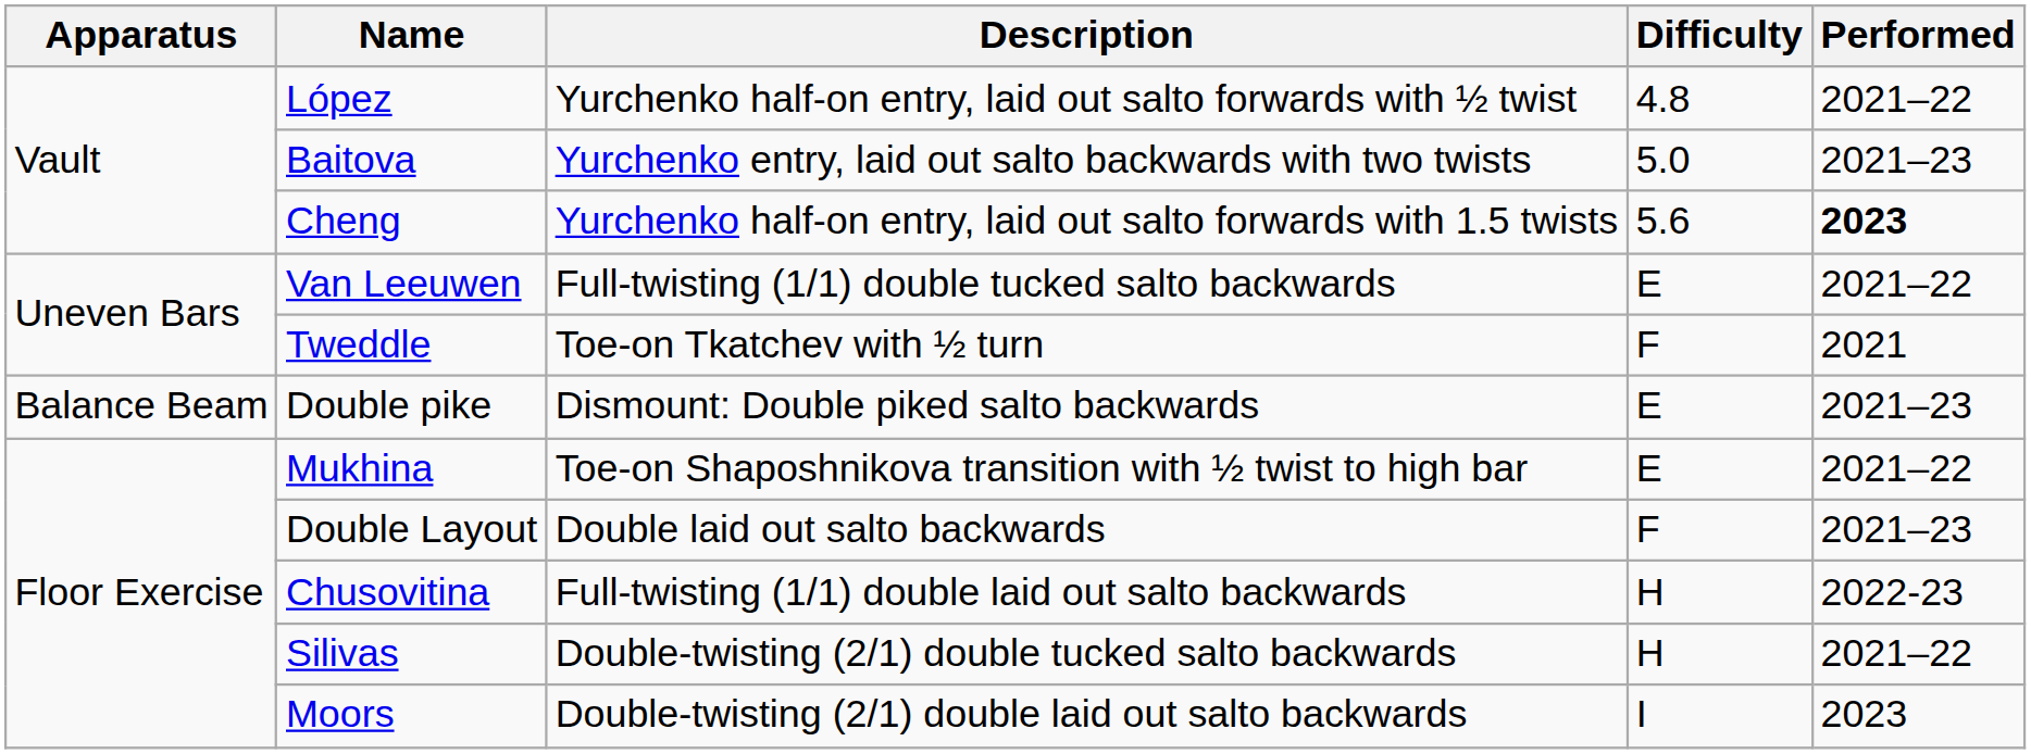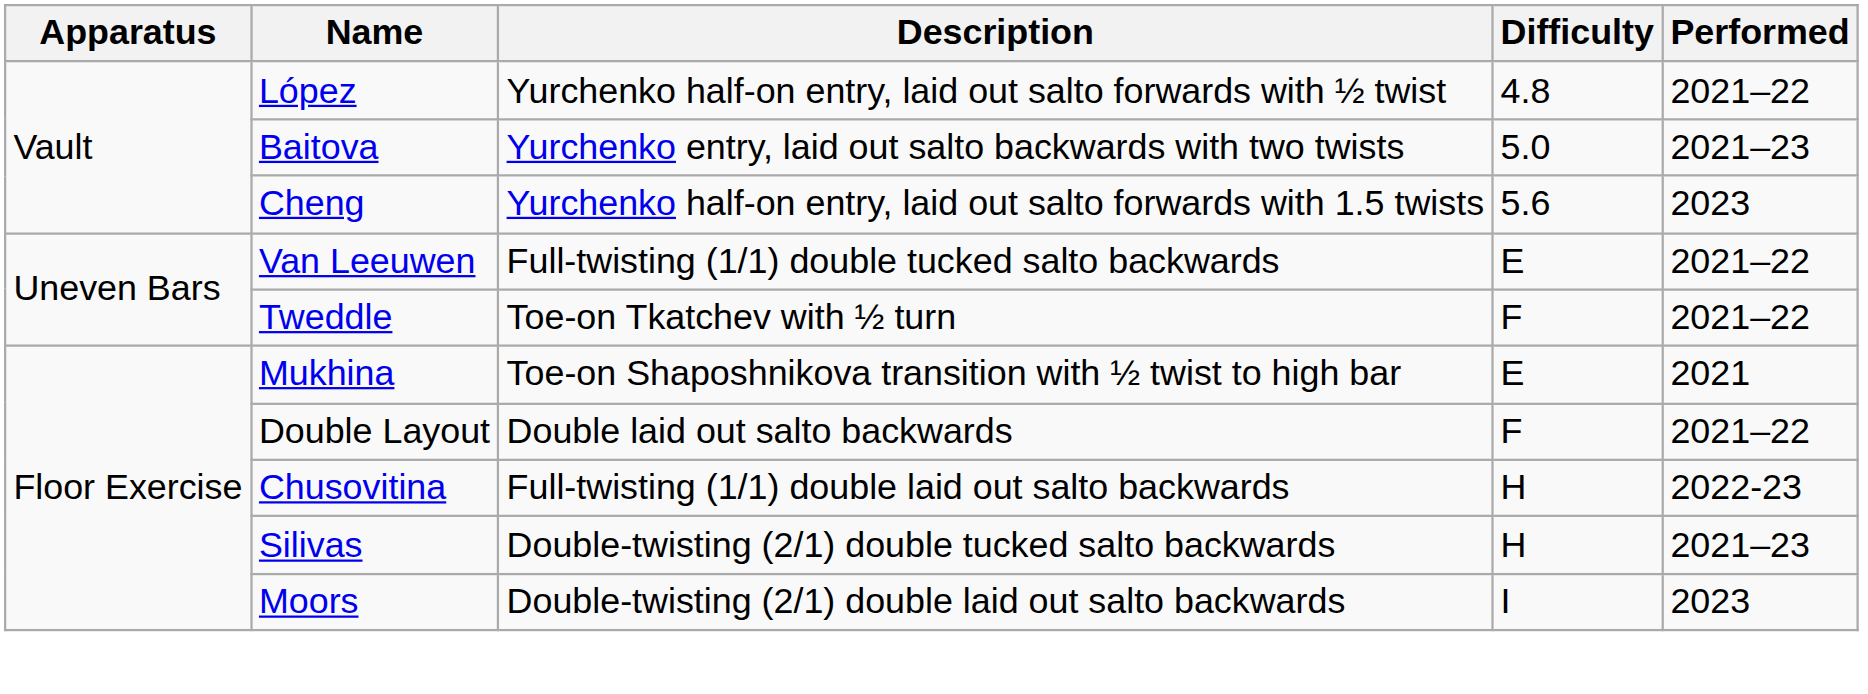Cheng | Performed: bold -> normal
Tweddle | Performed: 2021 -> 2021–22
- row: Balance Beam | Double pike | Dismount: Double piked salto backwards | E | 2021–23
Mukhina | Performed: 2021–22 -> 2021
Double Layout | Performed: 2021–23 -> 2021–22
Silivas | Performed: 2021–22 -> 2021–23
